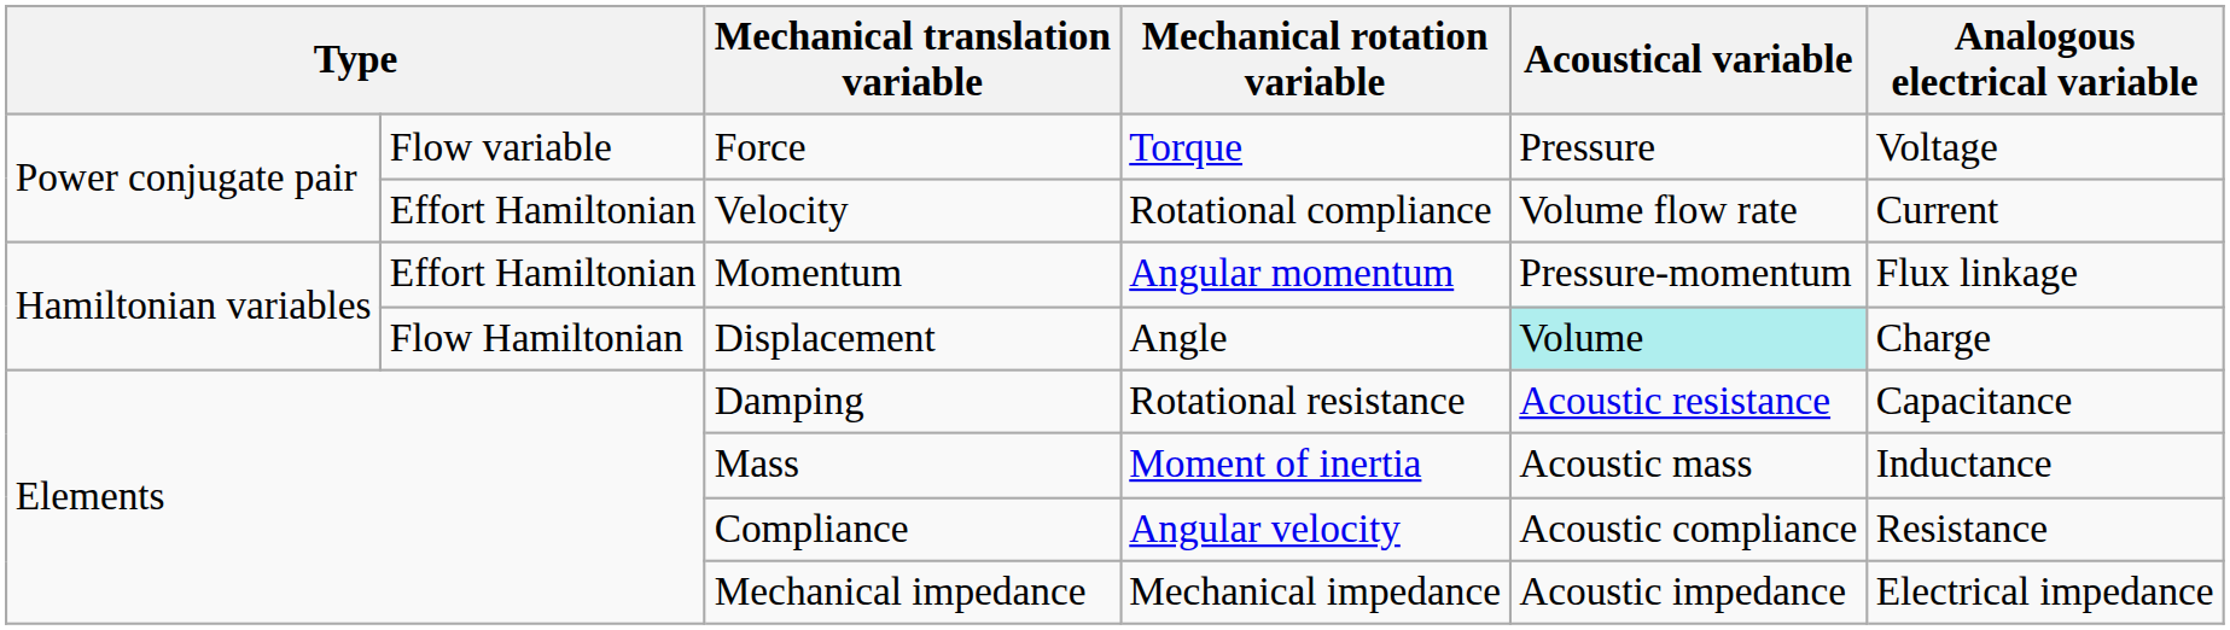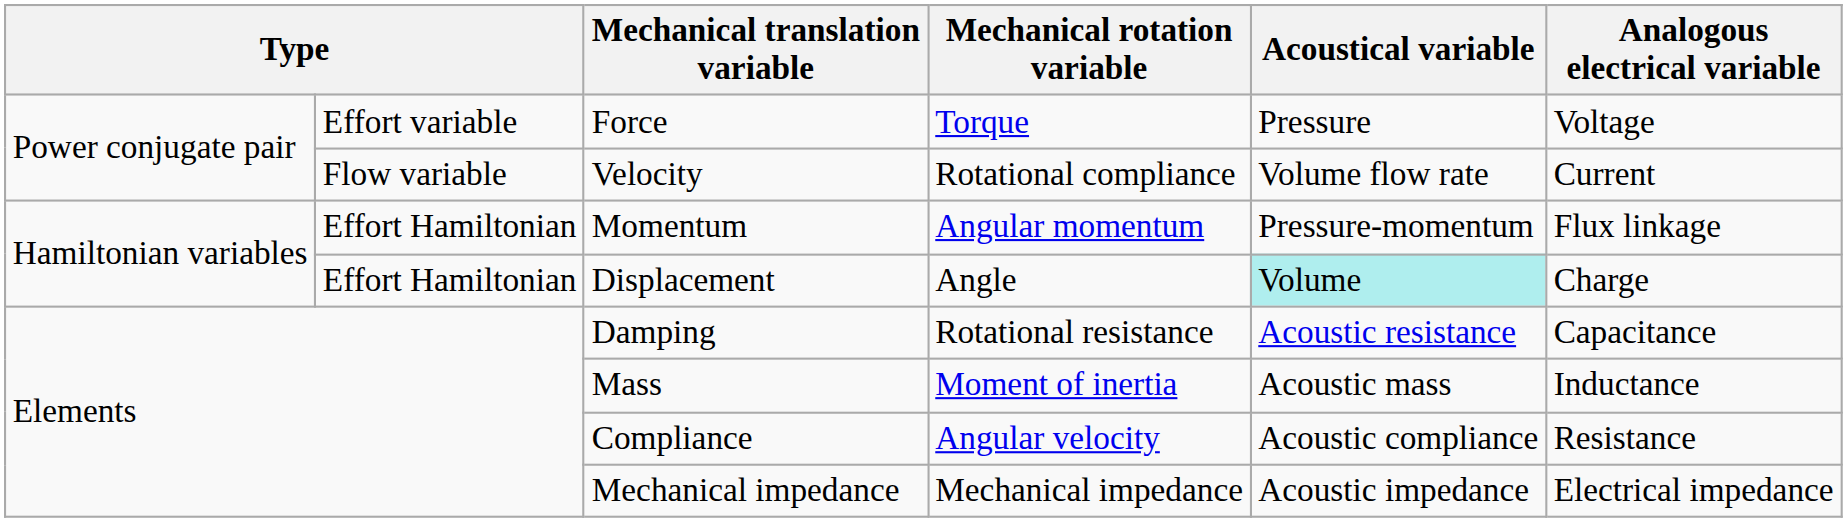Force | column 2: Flow variable -> Effort variable
Velocity | column 2: Effort Hamiltonian -> Flow variable
Displacement | column 2: Flow Hamiltonian -> Effort Hamiltonian
